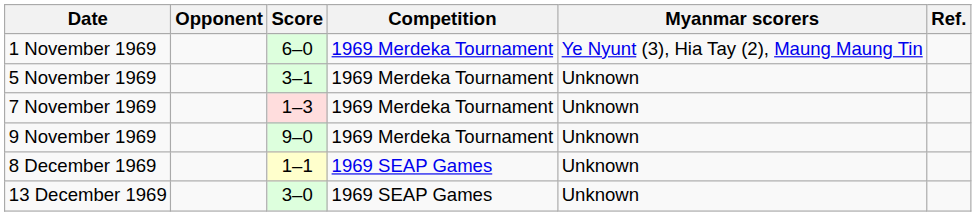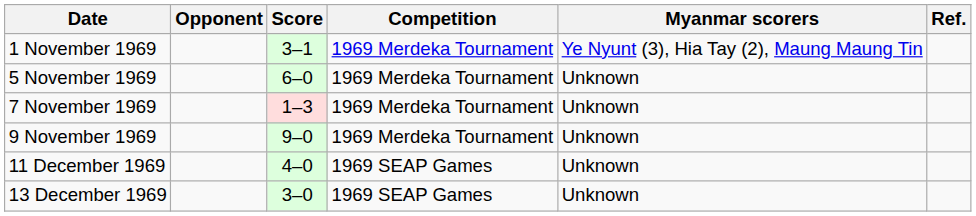1 November 1969 | Score: 6–0 -> 3–1
5 November 1969 | Score: 3–1 -> 6–0
- row: 8 December 1969 | 1–1 | 1969 SEAP Games | Unknown
+ row: 11 December 1969 | 4–0 | 1969 SEAP Games | Unknown
